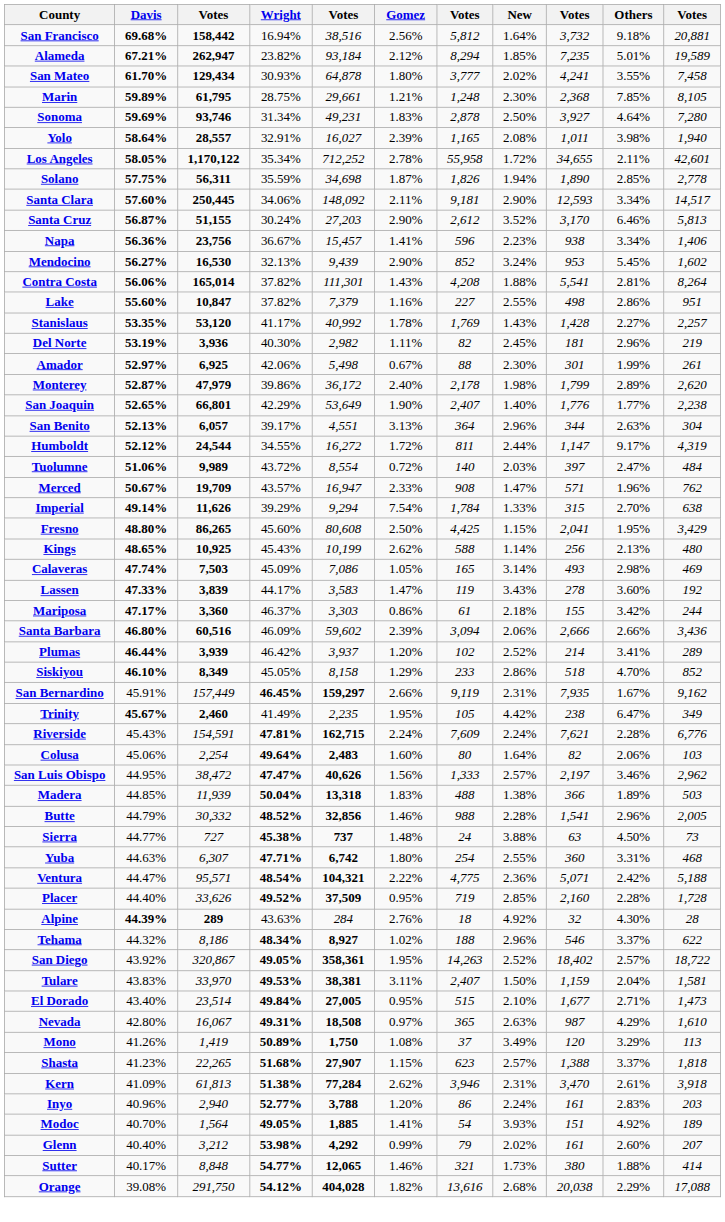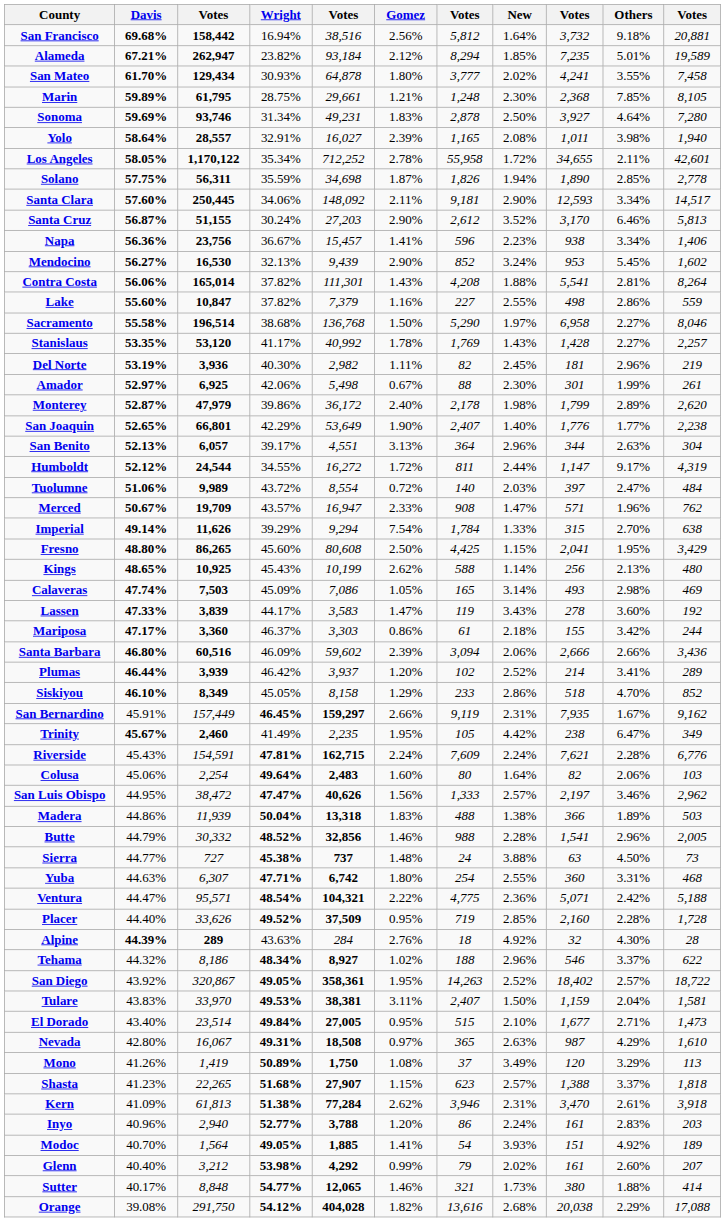Lake | column 11: 951 -> 559
+ row: Sacramento | 55.58% | 196,514 | 38.68% | 136,768 | 1.50% | 5,290 | 1.97% | 6,958 | 2.27% | 8,046
Madera | Davis: 44.85% -> 44.86%
